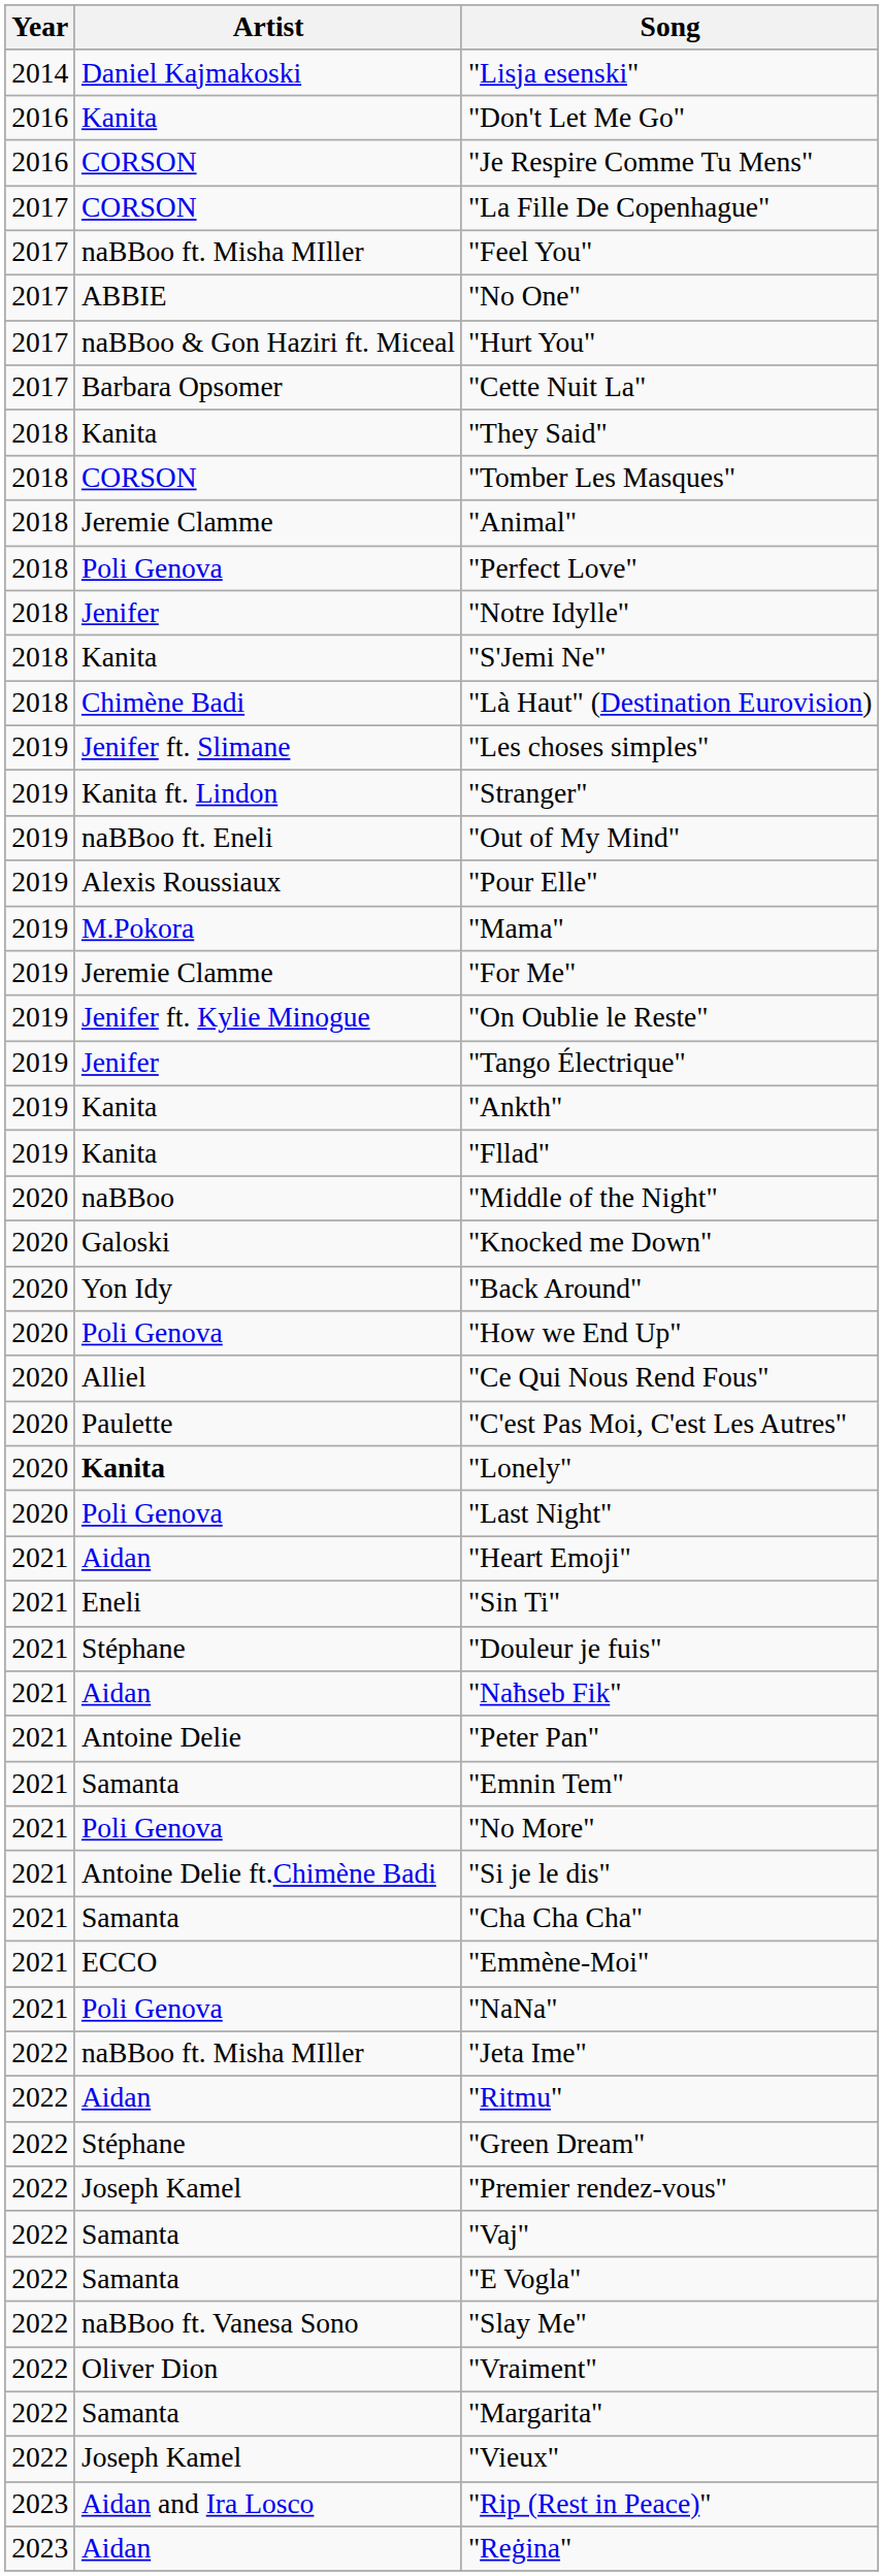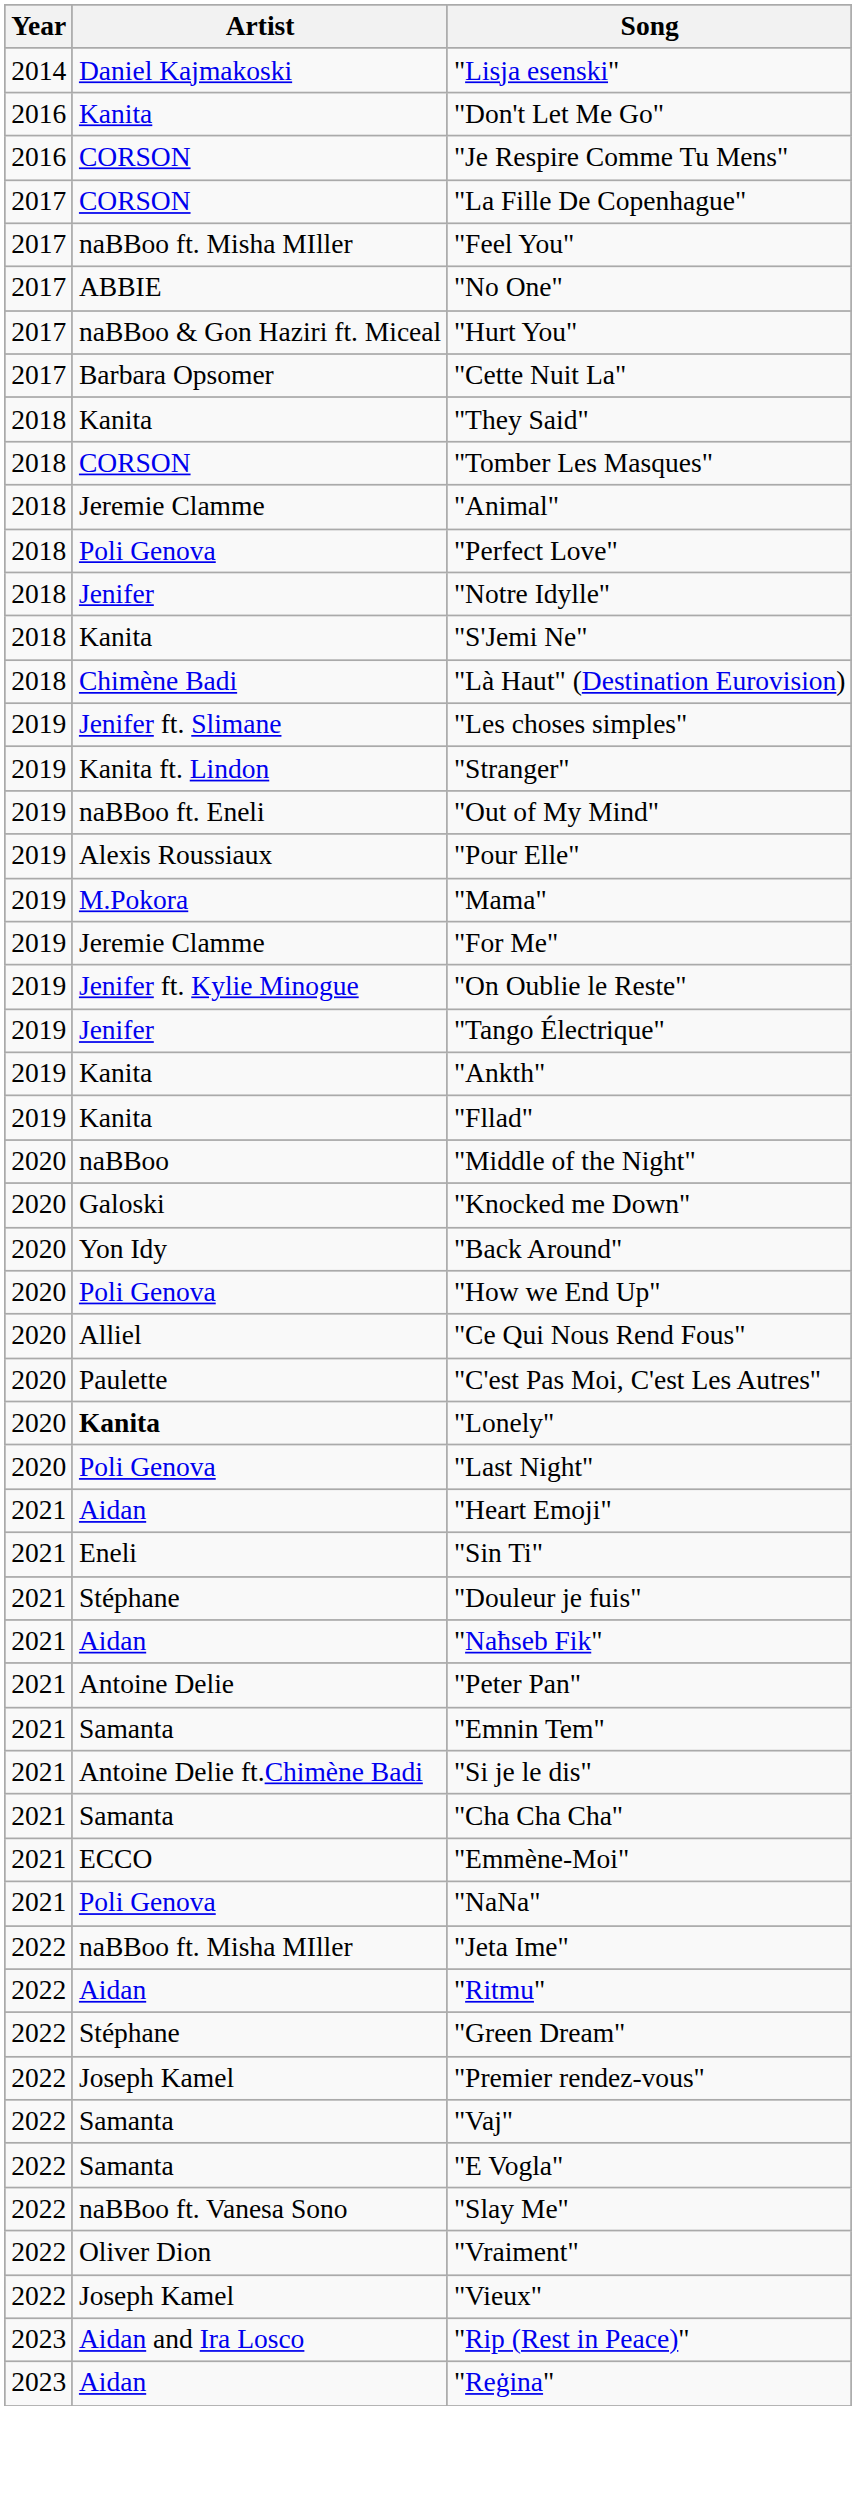- row: 2021 | Poli Genova | "No More"
- row: 2022 | Samanta | "Margarita"
